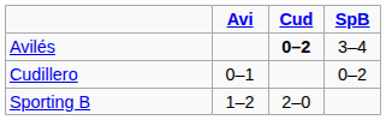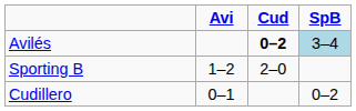Avilés | SpB: no background -> lightblue background
rows swapped: Cudillero <-> Sporting B
